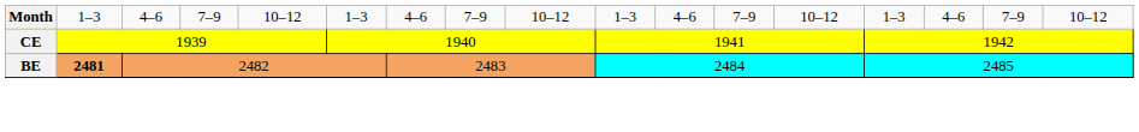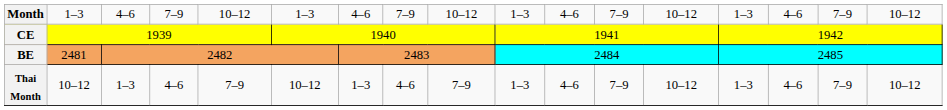BE | column 2: bold -> normal
+ row: Thai Month | 10–12 | 1–3 | 4–6 | 7–9 | 10–12 | 1–3 | 4–6 | 7–9 | 1–3 | 4–6 | 7–9 | 10–12 | 1–3 | 4–6 | 7–9 | 10–12
